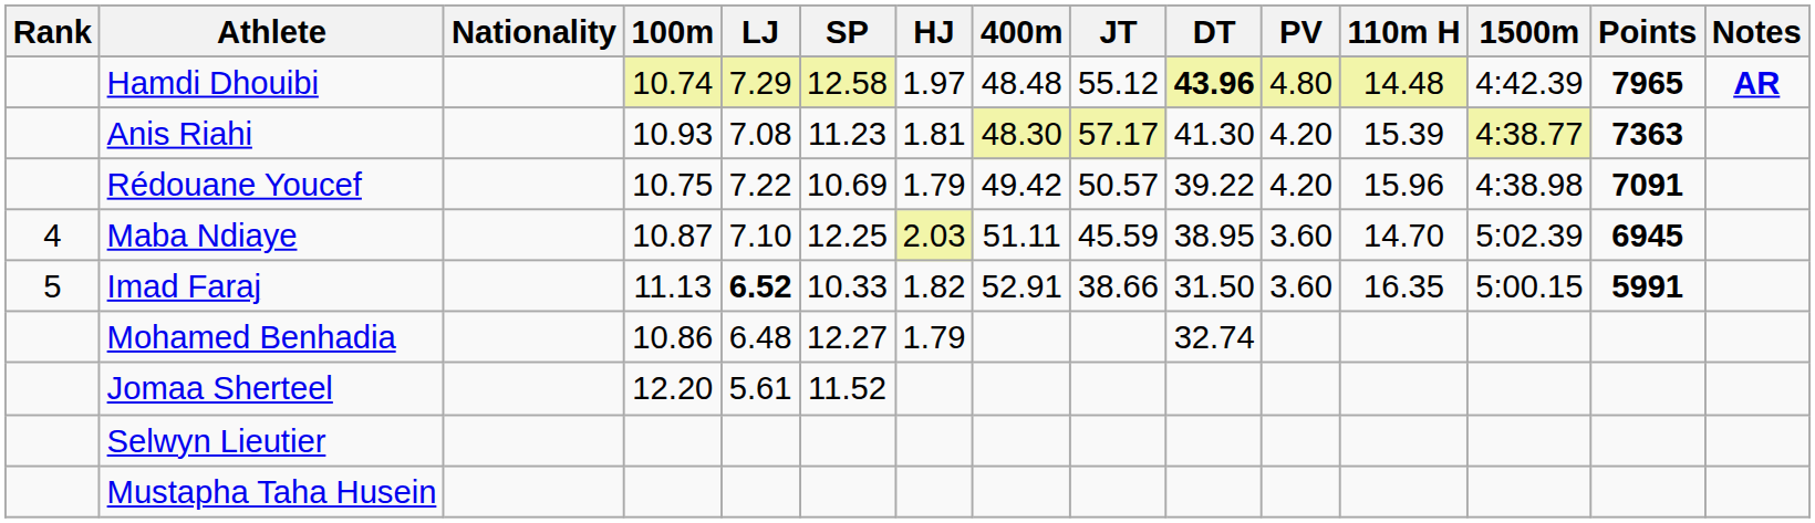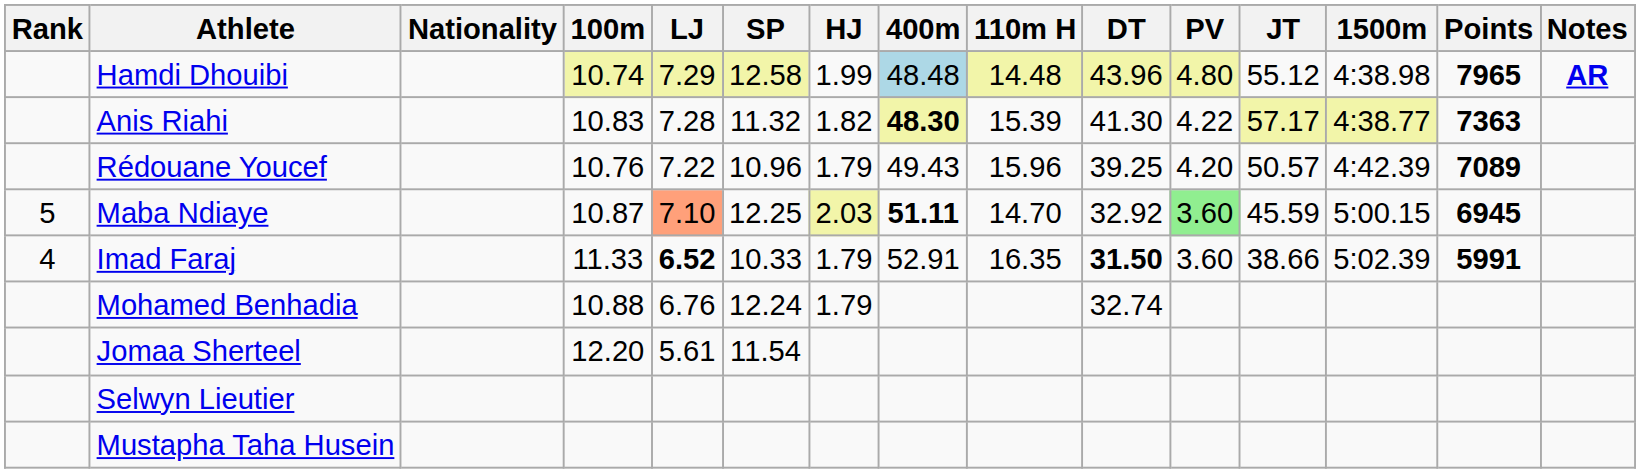columns swapped: 110m H <-> JT
Hamdi Dhouibi | HJ: 1.97 -> 1.99
Hamdi Dhouibi | 400m: no background -> lightblue background
Hamdi Dhouibi | DT: bold -> normal
Hamdi Dhouibi | 1500m: 4:42.39 -> 4:38.98
Anis Riahi | 100m: 10.93 -> 10.83
Anis Riahi | LJ: 7.08 -> 7.28
Anis Riahi | SP: 11.23 -> 11.32
Anis Riahi | HJ: 1.81 -> 1.82
Anis Riahi | 400m: normal -> bold
Anis Riahi | PV: 4.20 -> 4.22
Rédouane Youcef | 100m: 10.75 -> 10.76
Rédouane Youcef | SP: 10.69 -> 10.96
Rédouane Youcef | 400m: 49.42 -> 49.43
Rédouane Youcef | DT: 39.22 -> 39.25
Rédouane Youcef | 1500m: 4:38.98 -> 4:42.39
Rédouane Youcef | Points: 7091 -> 7089
Maba Ndiaye | Rank: 4 -> 5
Maba Ndiaye | LJ: no background -> lightsalmon background
Maba Ndiaye | 400m: normal -> bold
Maba Ndiaye | DT: 38.95 -> 32.92
Maba Ndiaye | PV: no background -> lightgreen background
Maba Ndiaye | 1500m: 5:02.39 -> 5:00.15
Imad Faraj | Rank: 5 -> 4
Imad Faraj | 100m: 11.13 -> 11.33
Imad Faraj | HJ: 1.82 -> 1.79
Imad Faraj | DT: normal -> bold
Imad Faraj | 1500m: 5:00.15 -> 5:02.39
Mohamed Benhadia | 100m: 10.86 -> 10.88
Mohamed Benhadia | LJ: 6.48 -> 6.76
Mohamed Benhadia | SP: 12.27 -> 12.24
Jomaa Sherteel | SP: 11.52 -> 11.54
